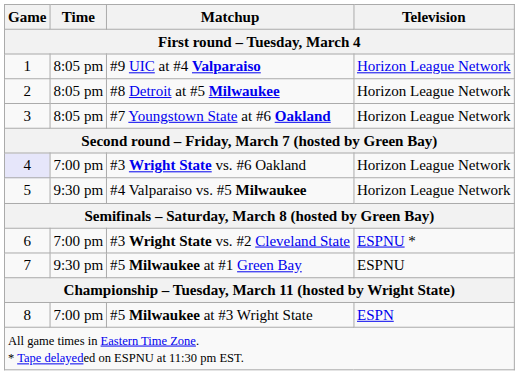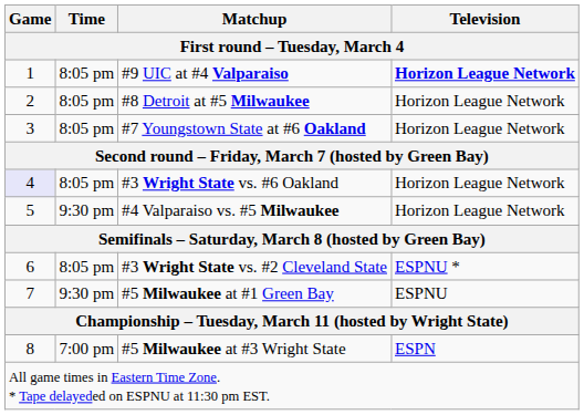#9 UIC at #4 Valparaiso | Television: normal -> bold
#3 Wright State vs. #6 Oakland | Time: 7:00 pm -> 8:05 pm
#3 Wright State vs. #2 Cleveland State | Time: 7:00 pm -> 8:05 pm
